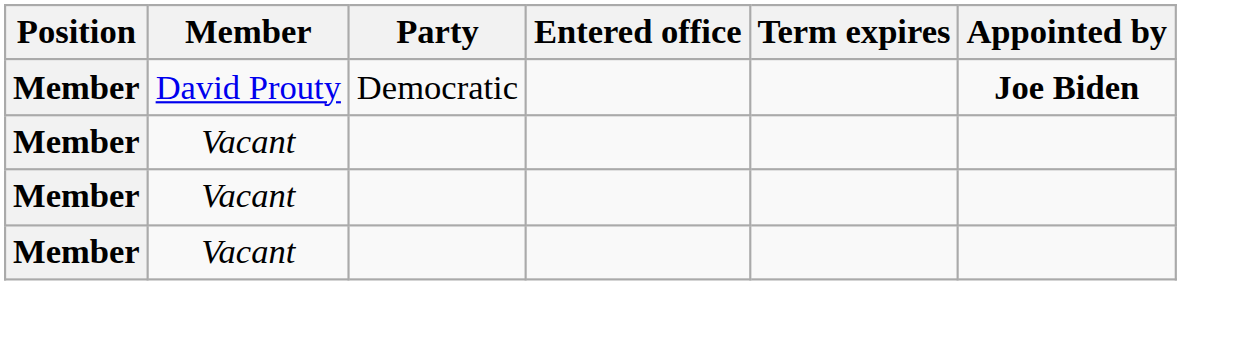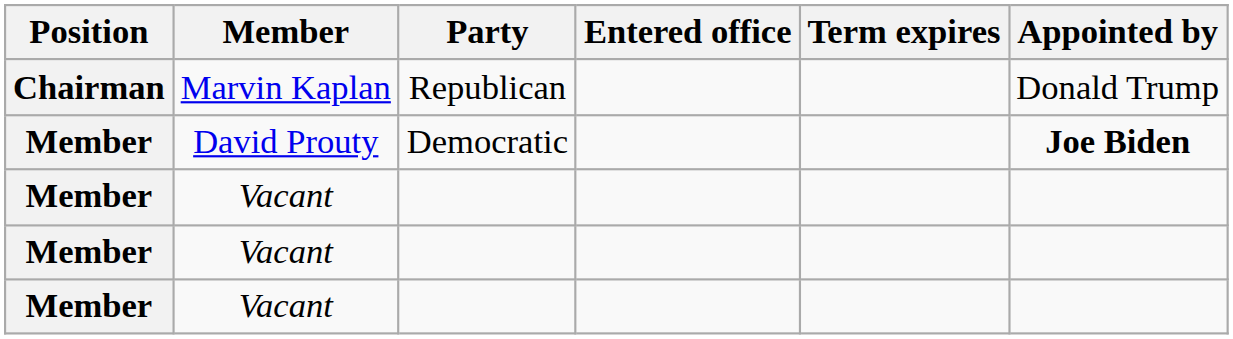+ row: Chairman | Marvin Kaplan | Republican | Donald Trump
